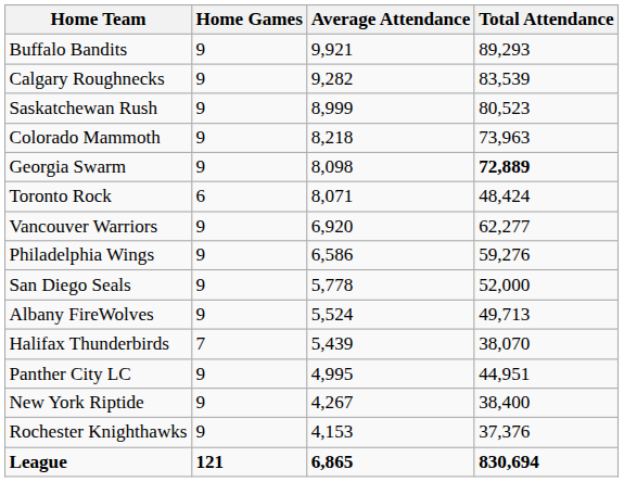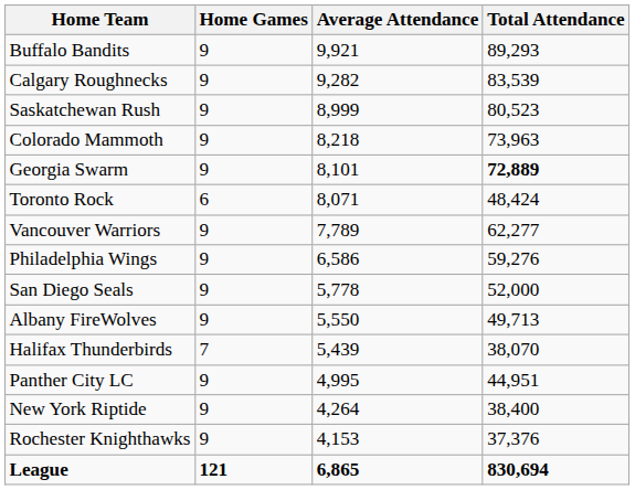Georgia Swarm | Average Attendance: 8,098 -> 8,101
Vancouver Warriors | Average Attendance: 6,920 -> 7,789
Albany FireWolves | Average Attendance: 5,524 -> 5,550
New York Riptide | Average Attendance: 4,267 -> 4,264
